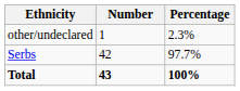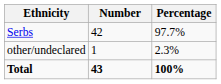rows swapped: Serbs <-> other/undeclared
